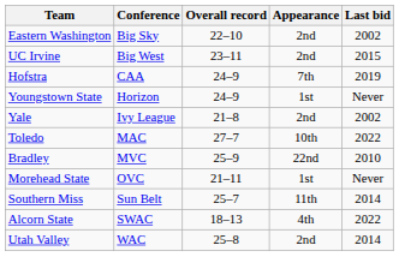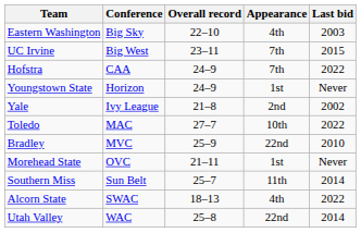Eastern Washington | Appearance: 2nd -> 4th
Eastern Washington | Last bid: 2002 -> 2003
UC Irvine | Appearance: 2nd -> 7th
Hofstra | Last bid: 2019 -> 2022
Utah Valley | Appearance: 2nd -> 22nd
